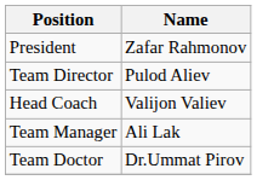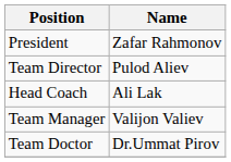Head Coach | Name: Valijon Valiev -> Ali Lak
Team Manager | Name: Ali Lak -> Valijon Valiev
